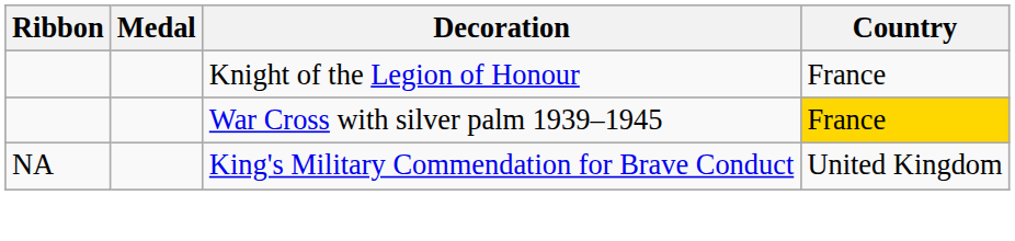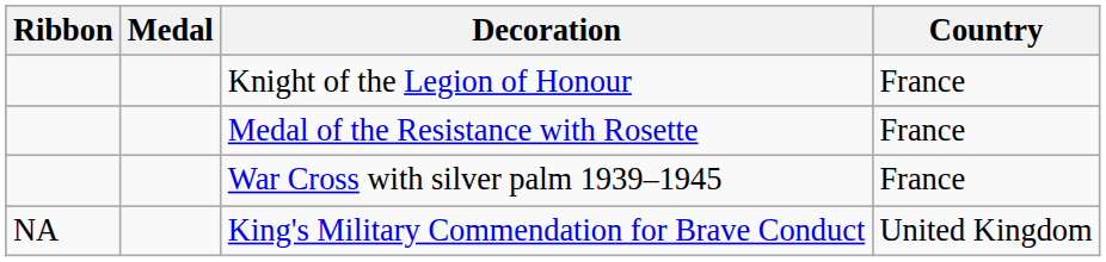+ row: Medal of the Resistance with Rosette | France
War Cross with silver palm 1939–1945 | Country: gold background -> no background
